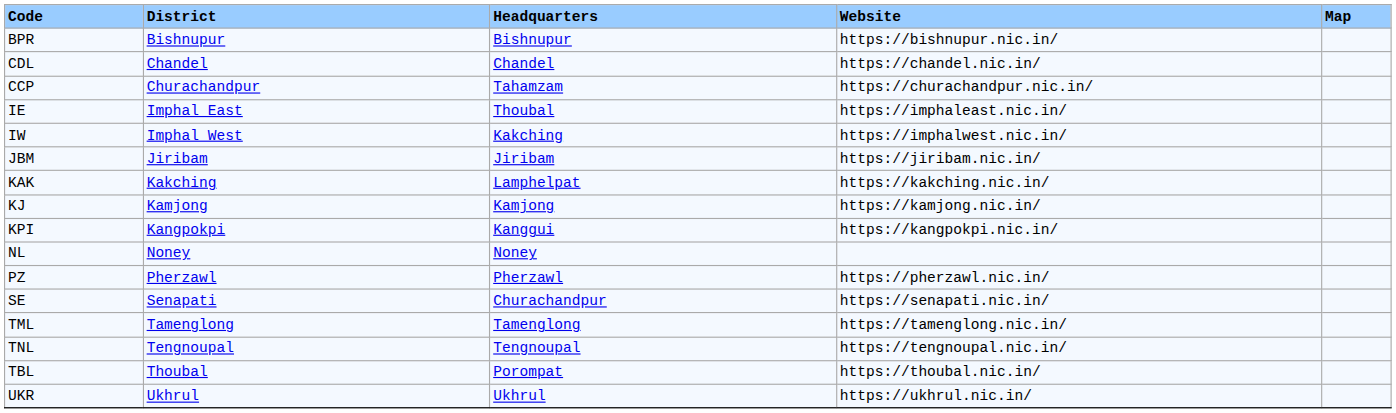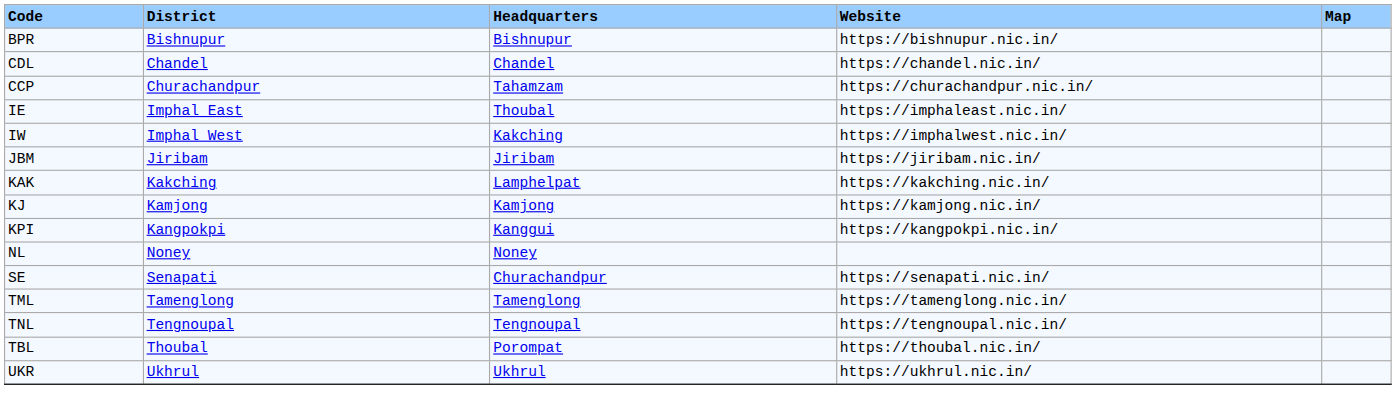- row: PZ | Pherzawl | Pherzawl | https://pherzawl.nic.in/
